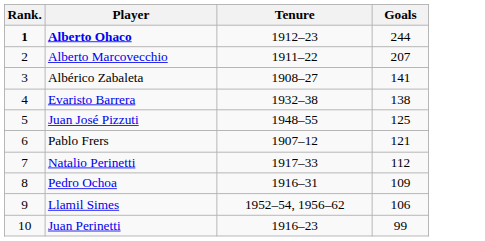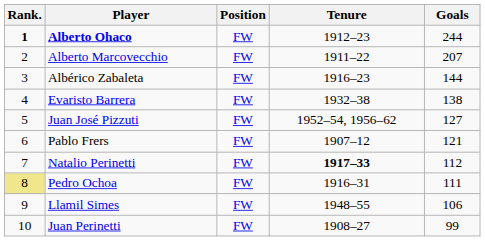+ column: Position | FW | FW | FW | FW | FW | FW | FW | FW | FW | FW
Albérico Zabaleta | Tenure: 1908–27 -> 1916–23
Albérico Zabaleta | Goals: 141 -> 144
Juan José Pizzuti | Tenure: 1948–55 -> 1952–54, 1956–62
Juan José Pizzuti | Goals: 125 -> 127
Natalio Perinetti | Tenure: normal -> bold
Pedro Ochoa | Rank.: no background -> khaki background
Pedro Ochoa | Goals: 109 -> 111
Llamil Simes | Tenure: 1952–54, 1956–62 -> 1948–55
Juan Perinetti | Tenure: 1916–23 -> 1908–27
